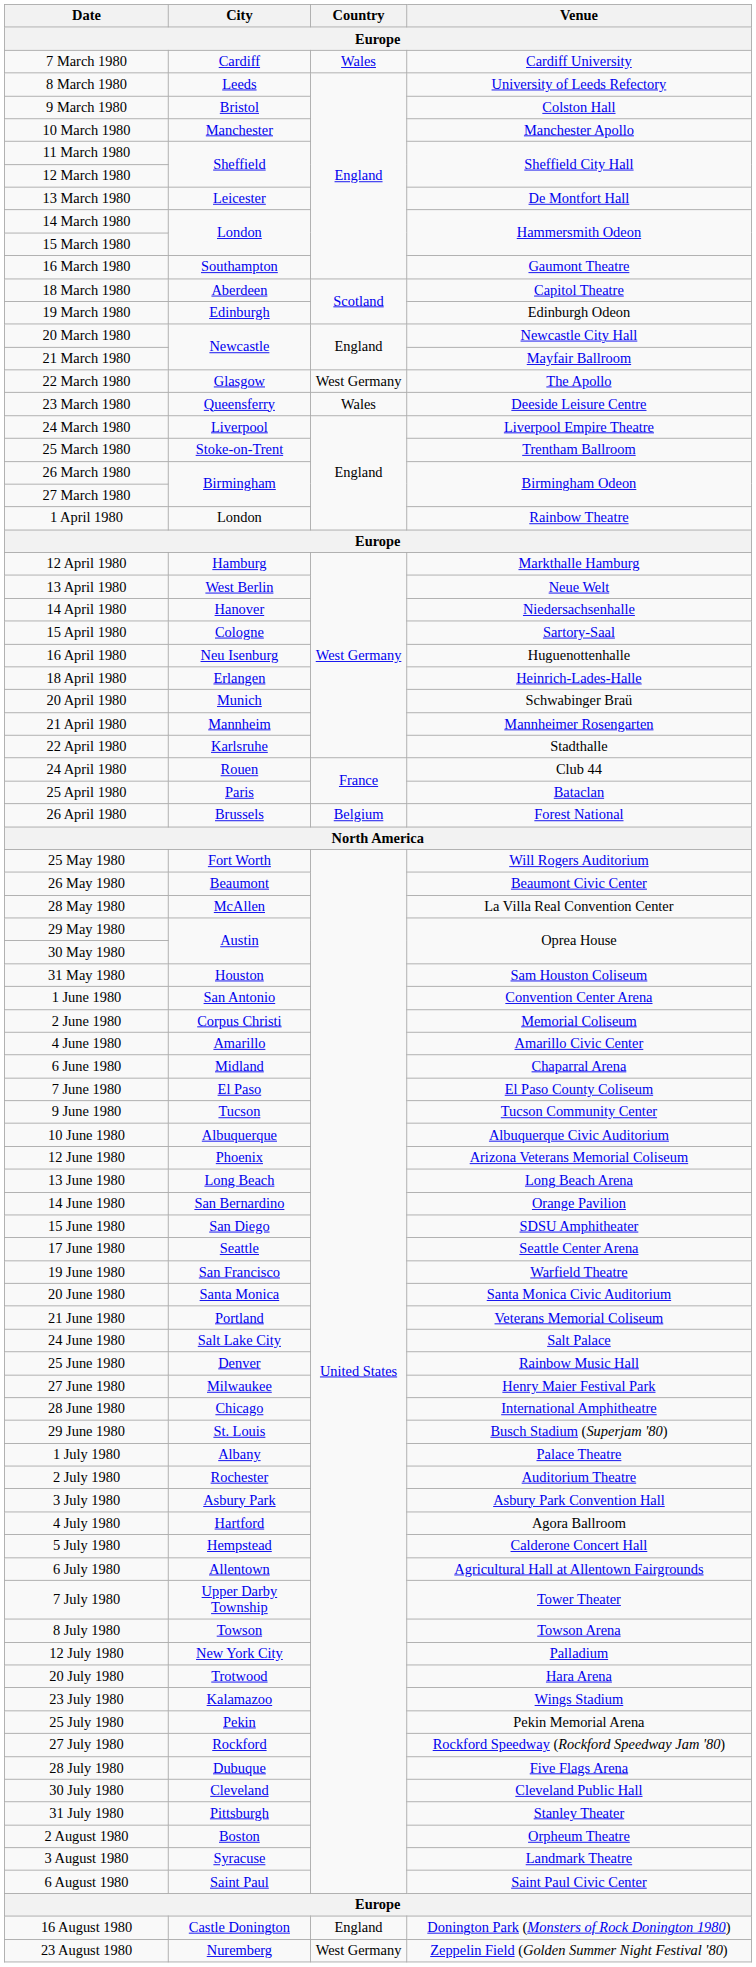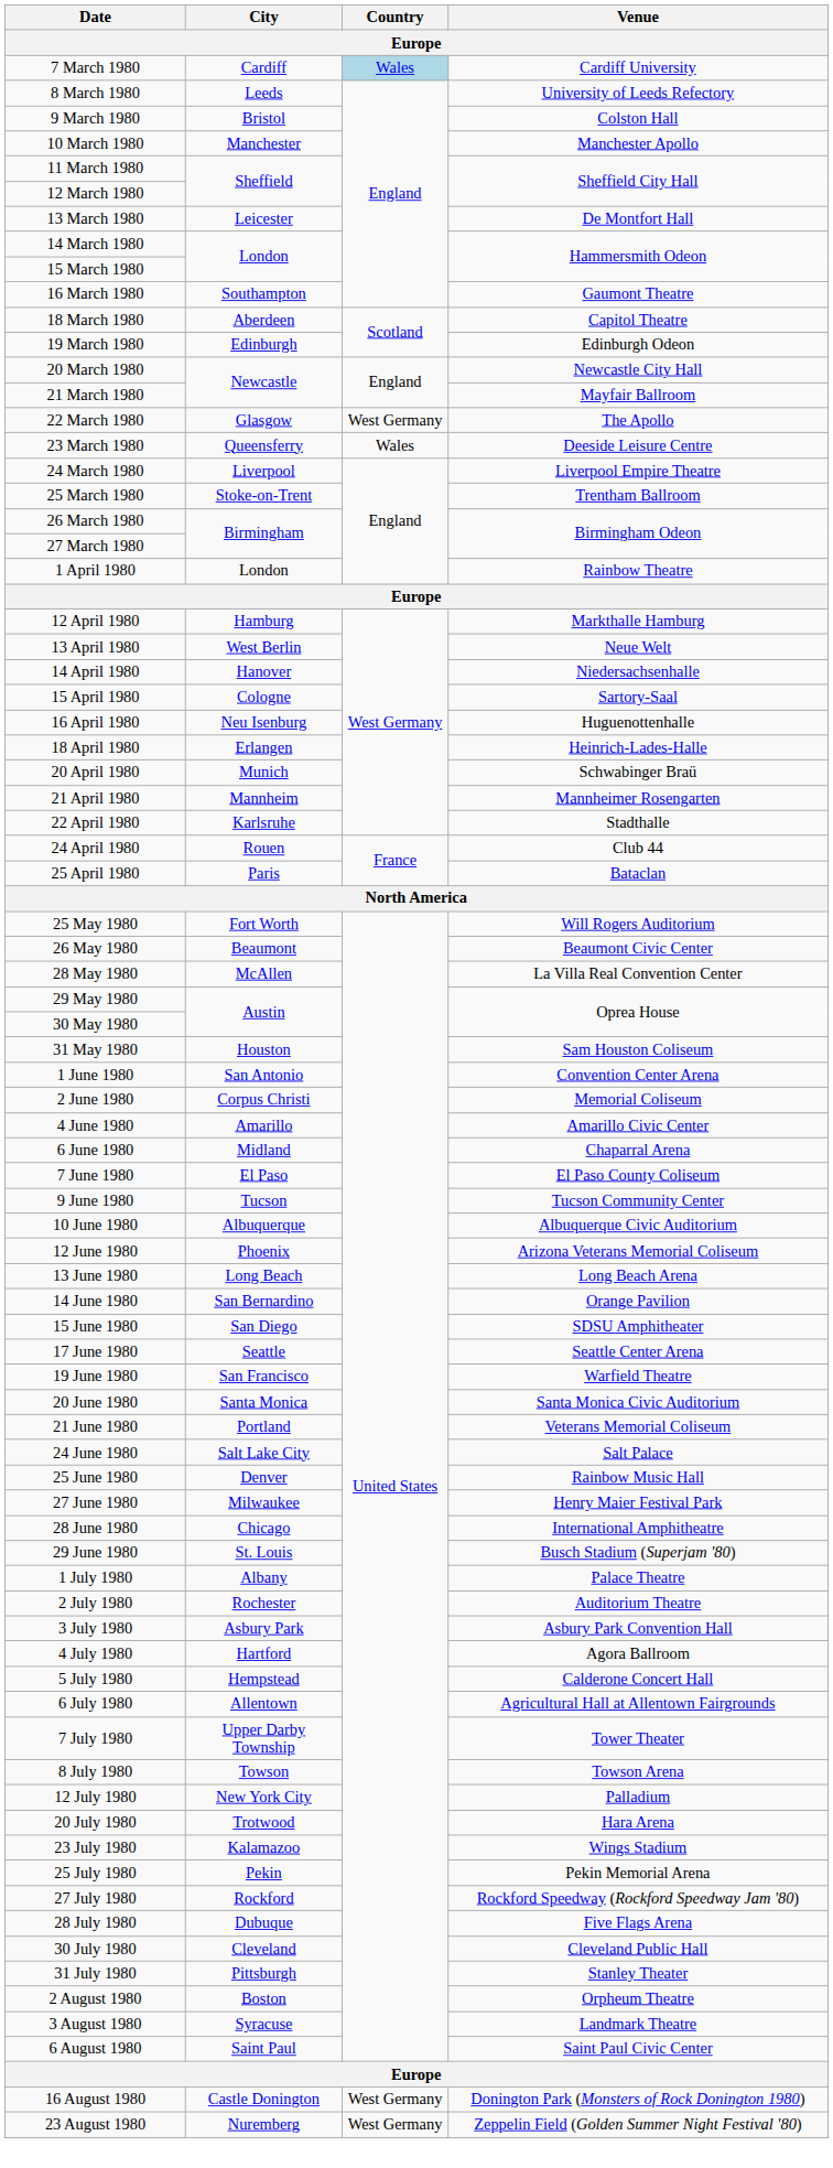7 March 1980 | Country: no background -> lightblue background
- row: 26 April 1980 | Brussels | Belgium | Forest National
16 August 1980 | Country: England -> West Germany
